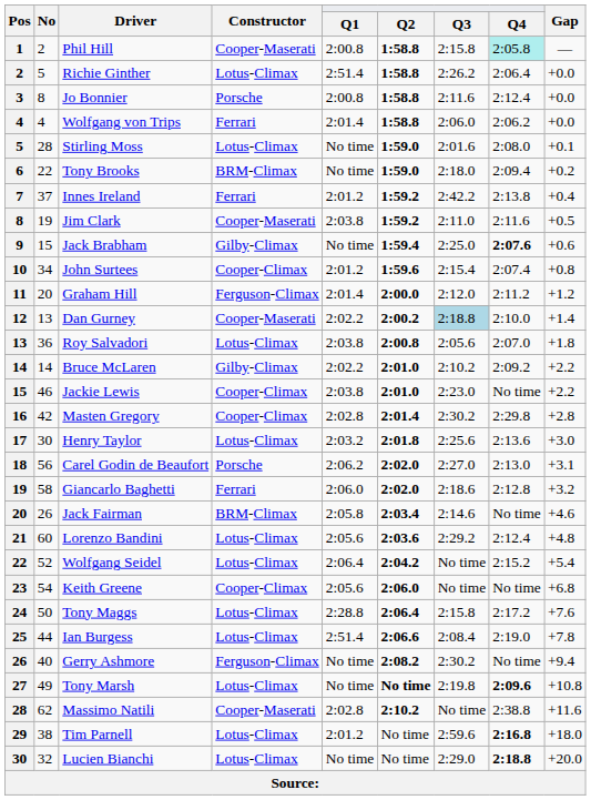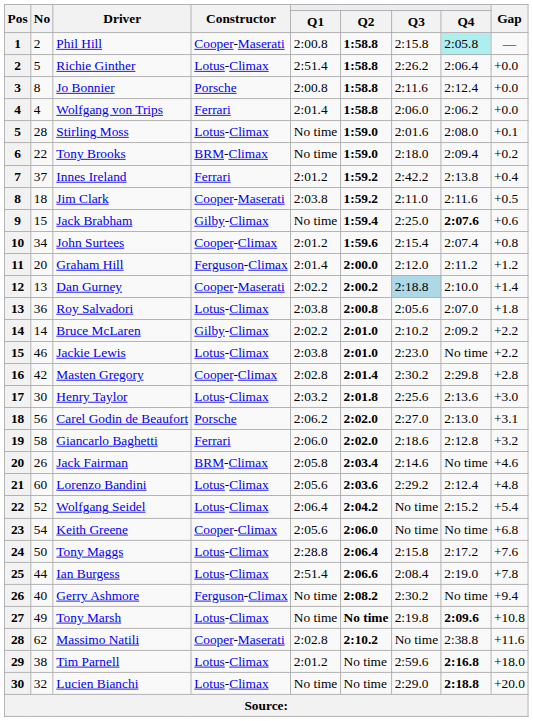Jim Clark | No: 19 -> 18
Jackie Lewis | Constructor: Cooper-Climax -> Lotus-Climax
